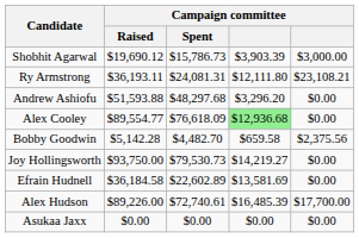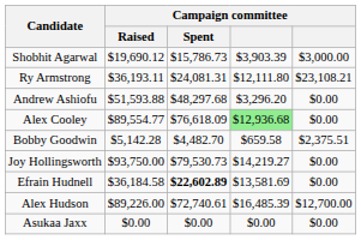Bobby Goodwin | column 5: $2,375.56 -> $2,375.51
Efrain Hudnell | Campaign committee / Spent: normal -> bold
Alex Hudson | column 5: $17,700.00 -> $12,700.00
